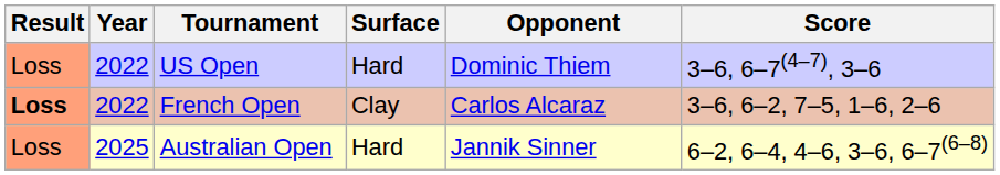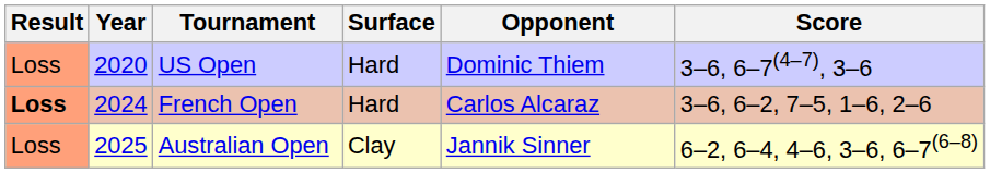US Open | Year: 2022 -> 2020
French Open | Year: 2022 -> 2024
French Open | Surface: Clay -> Hard
Australian Open | Surface: Hard -> Clay
